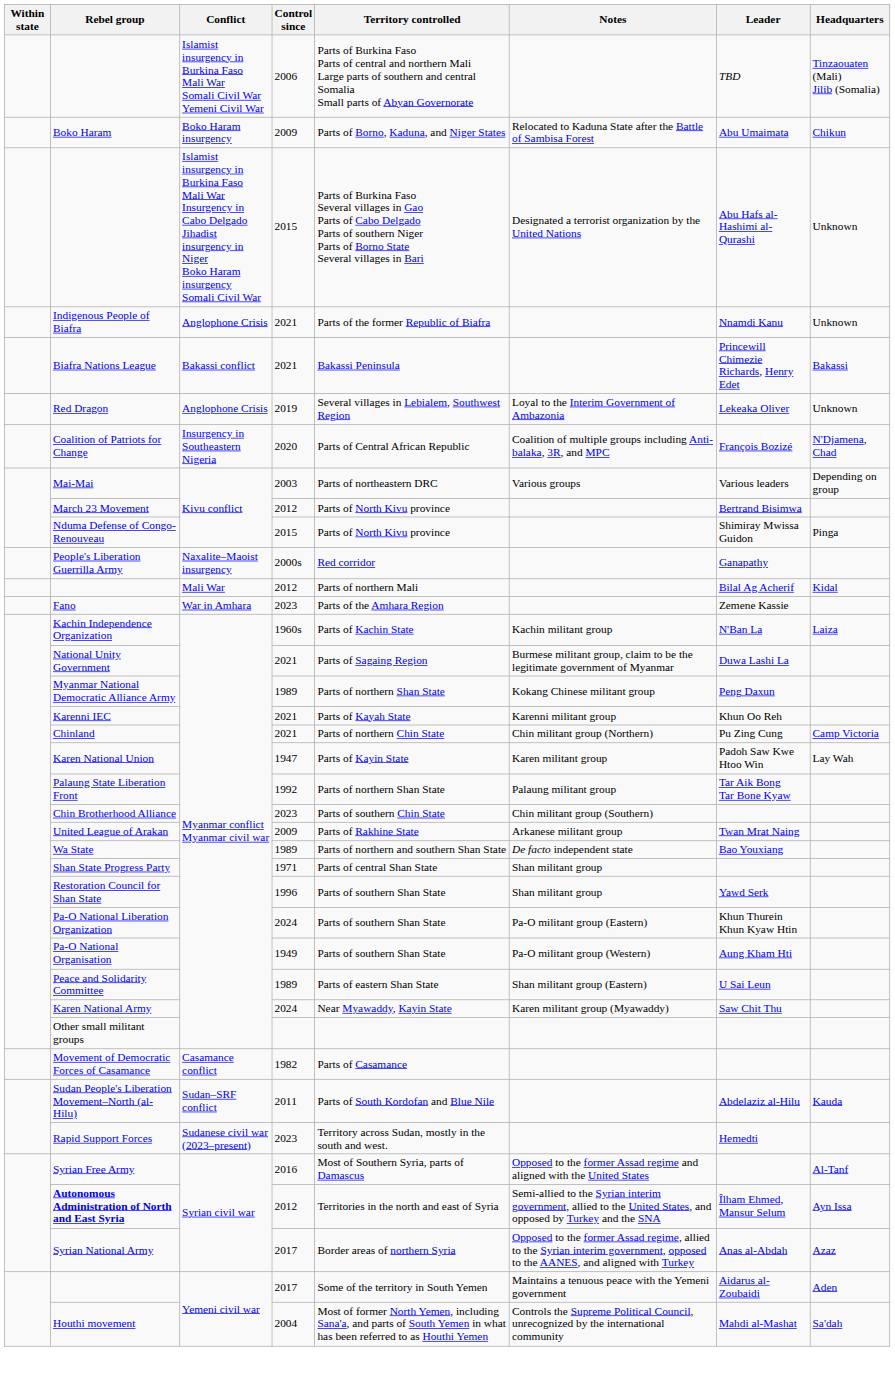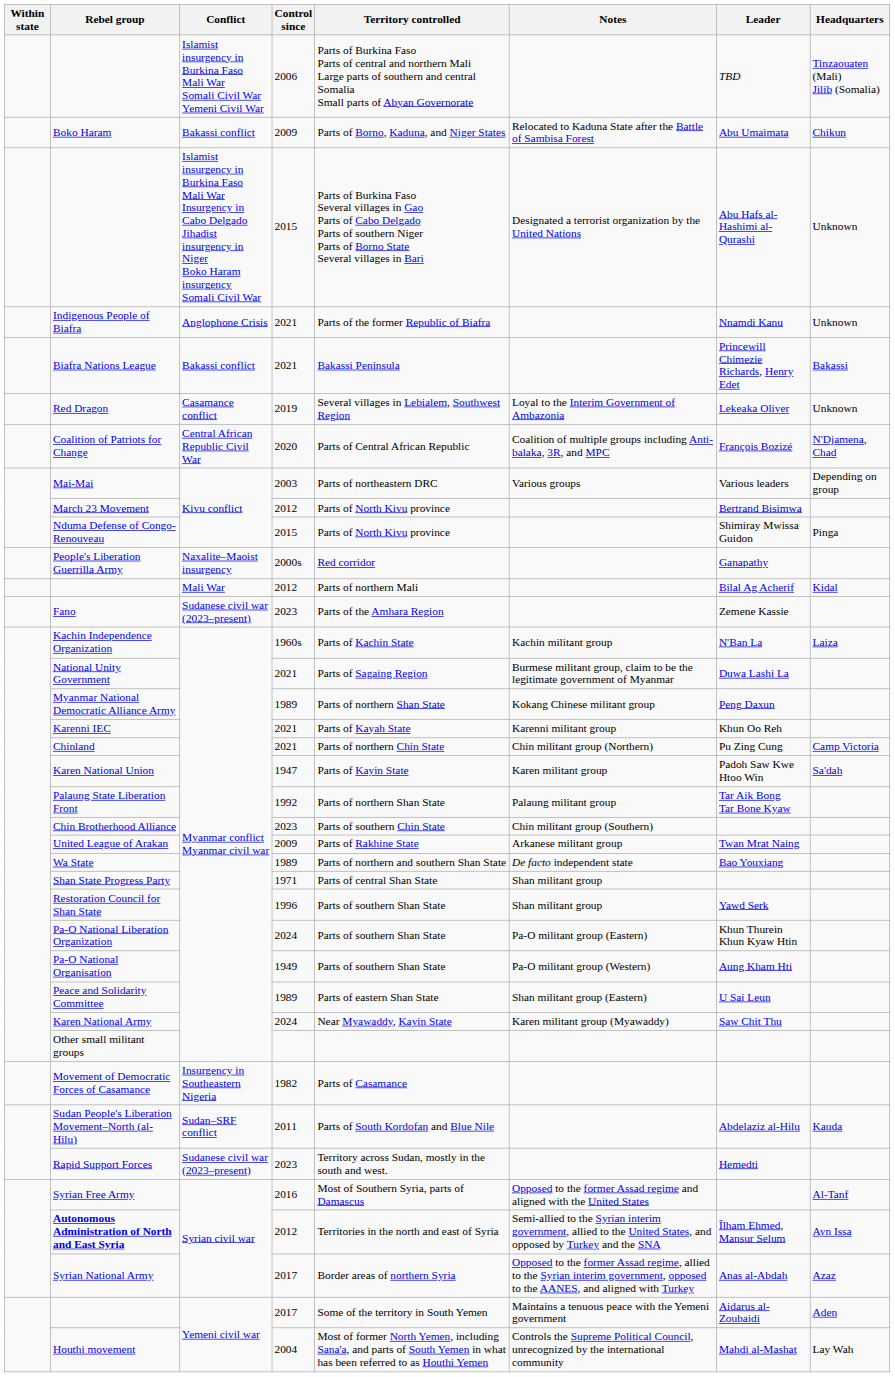Boko Haram | Conflict: Boko Haram insurgency -> Bakassi conflict
Red Dragon | Conflict: Anglophone Crisis -> Casamance conflict
Coalition of Patriots for Change | Conflict: Insurgency in Southeastern Nigeria -> Central African Republic Civil War
Fano | Conflict: War in Amhara -> Sudanese civil war (2023–present)
Karen National Union | Headquarters: Lay Wah -> Sa'dah
Movement of Democratic Forces of Casamance | Conflict: Casamance conflict -> Insurgency in Southeastern Nigeria
Houthi movement | Headquarters: Sa'dah -> Lay Wah
